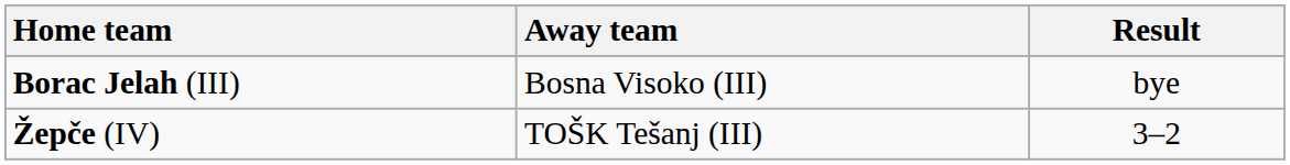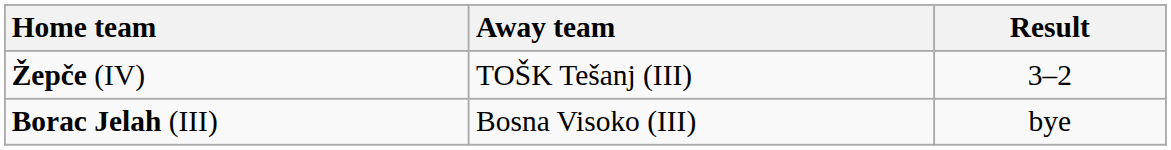rows swapped: Žepče (IV) <-> Borac Jelah (III)
